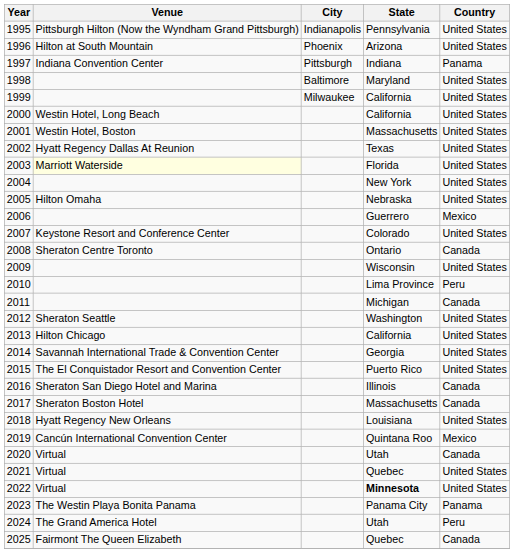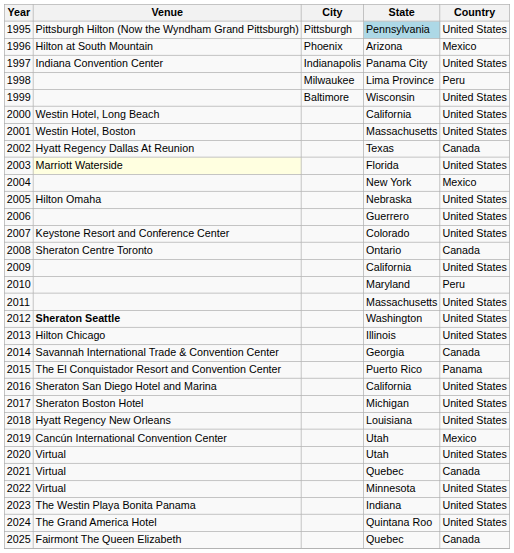1995 | City: Indianapolis -> Pittsburgh
1995 | State: no background -> lightblue background
1996 | Country: United States -> Mexico
1997 | City: Pittsburgh -> Indianapolis
1997 | State: Indiana -> Panama City
1997 | Country: Panama -> United States
1998 | City: Baltimore -> Milwaukee
1998 | State: Maryland -> Lima Province
1998 | Country: United States -> Peru
1999 | City: Milwaukee -> Baltimore
1999 | State: California -> Wisconsin
2002 | Country: United States -> Canada
2004 | Country: United States -> Mexico
2006 | Country: Mexico -> United States
2009 | State: Wisconsin -> California
2010 | State: Lima Province -> Maryland
2011 | State: Michigan -> Massachusetts
2011 | Country: Canada -> United States
2012 | Venue: normal -> bold
2013 | State: California -> Illinois
2014 | Country: United States -> Canada
2015 | Country: United States -> Panama
2016 | State: Illinois -> California
2016 | Country: Canada -> United States
2017 | State: Massachusetts -> Michigan
2017 | Country: Canada -> United States
2019 | State: Quintana Roo -> Utah
2020 | Country: Canada -> United States
2021 | Country: United States -> Canada
2022 | State: bold -> normal
2023 | State: Panama City -> Indiana
2023 | Country: Panama -> United States
2024 | State: Utah -> Quintana Roo
2024 | Country: Peru -> United States
